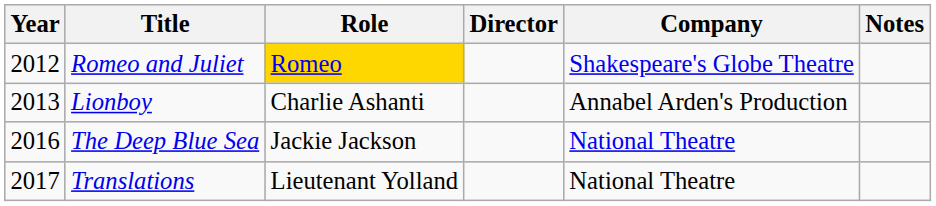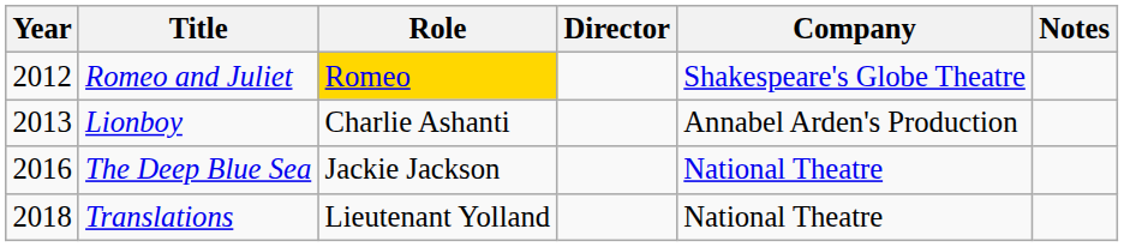Translations | Year: 2017 -> 2018
